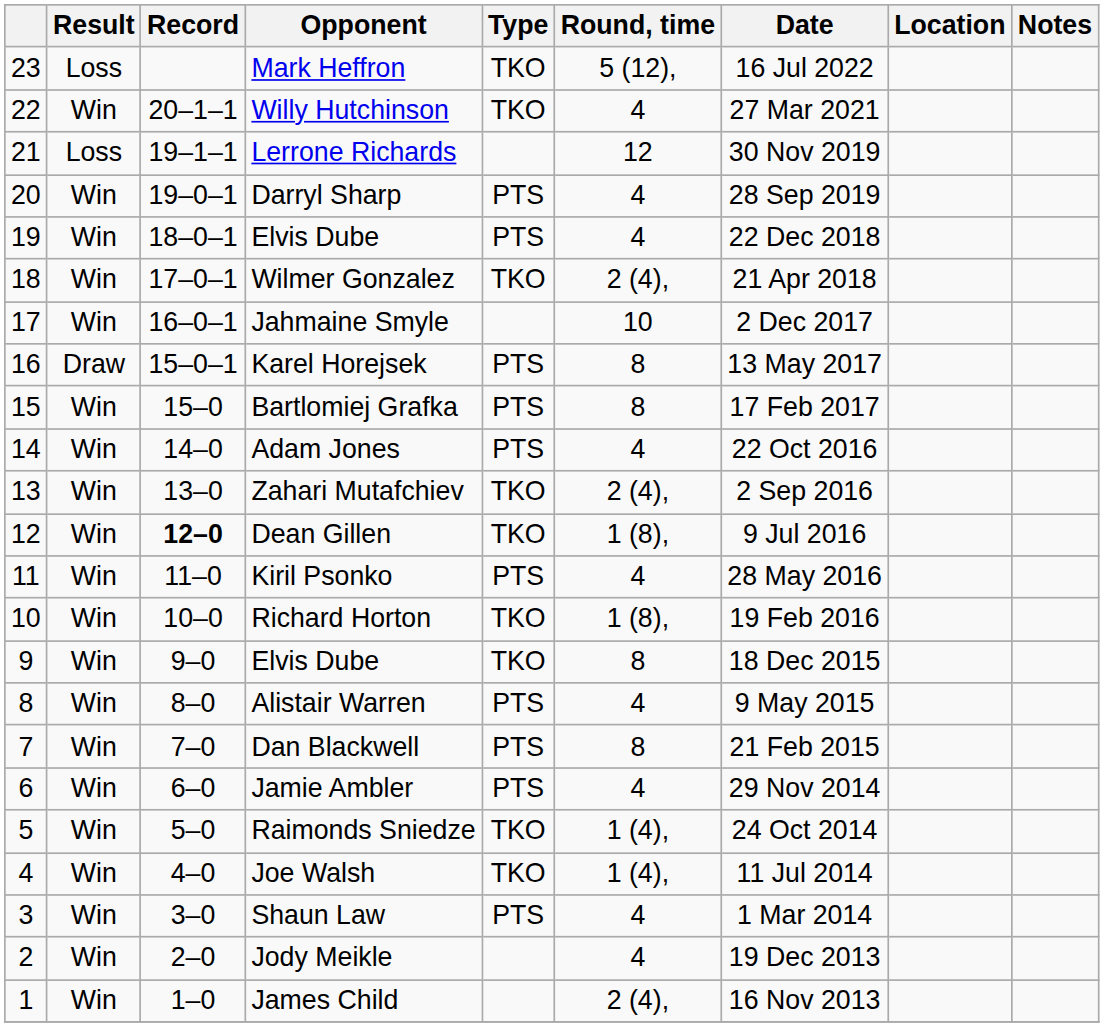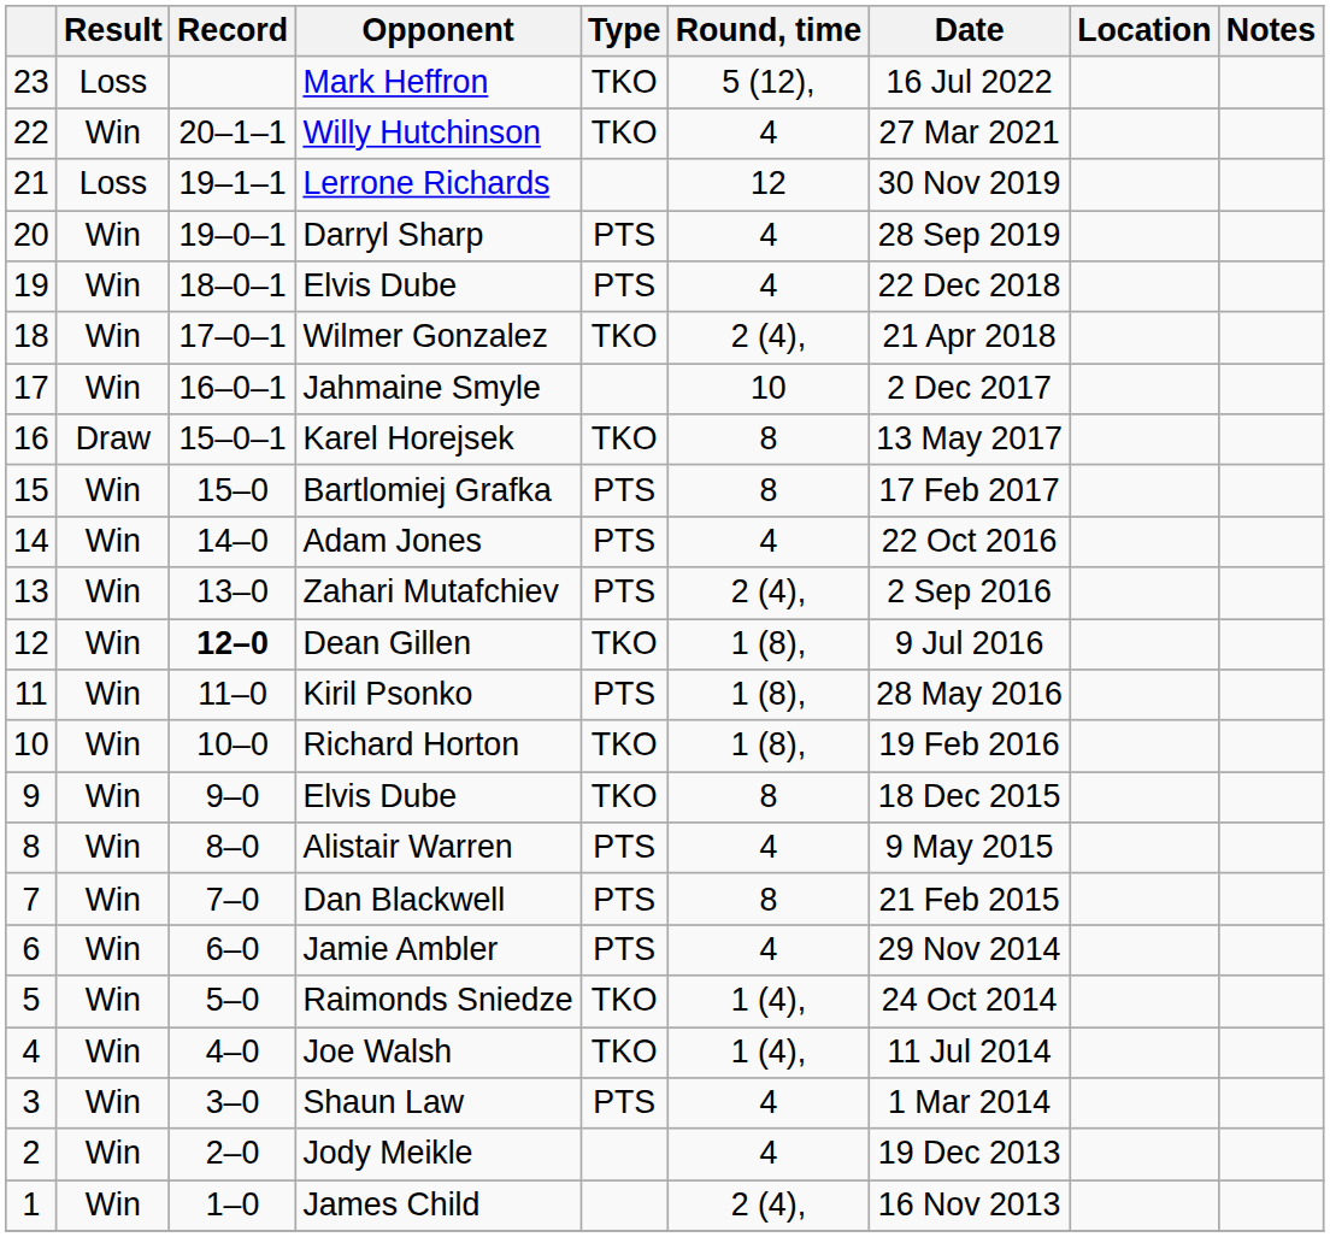Karel Horejsek | Type: PTS -> TKO
Zahari Mutafchiev | Type: TKO -> PTS
Kiril Psonko | Round, time: 4 -> 1 (8),
